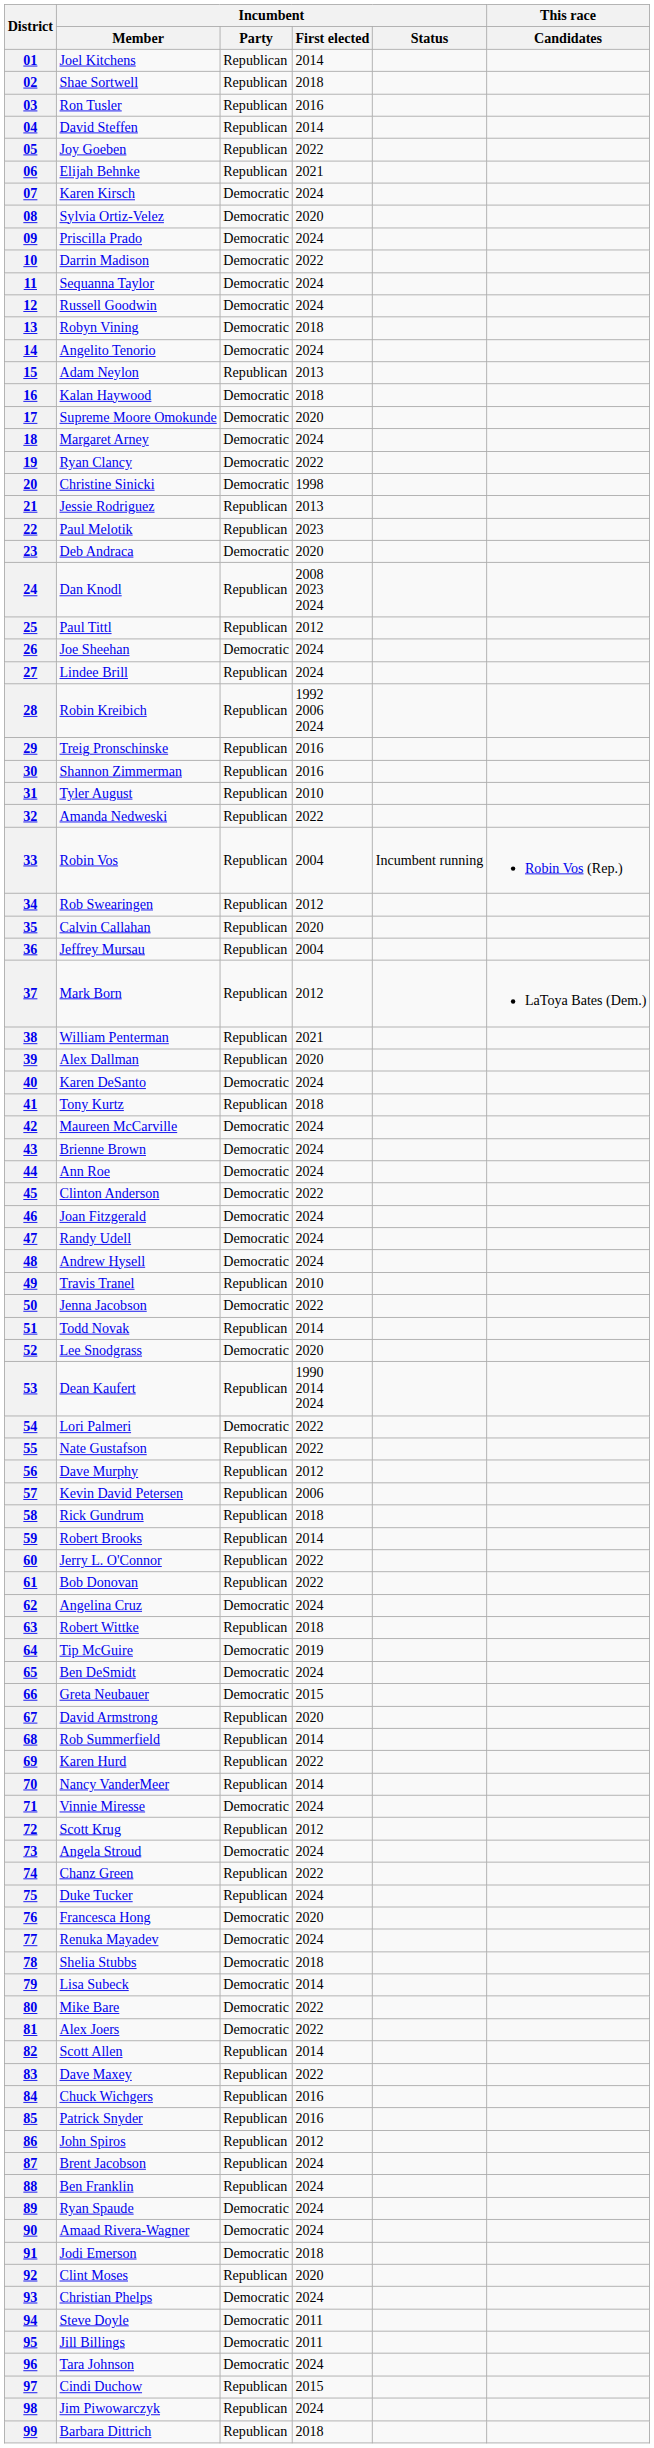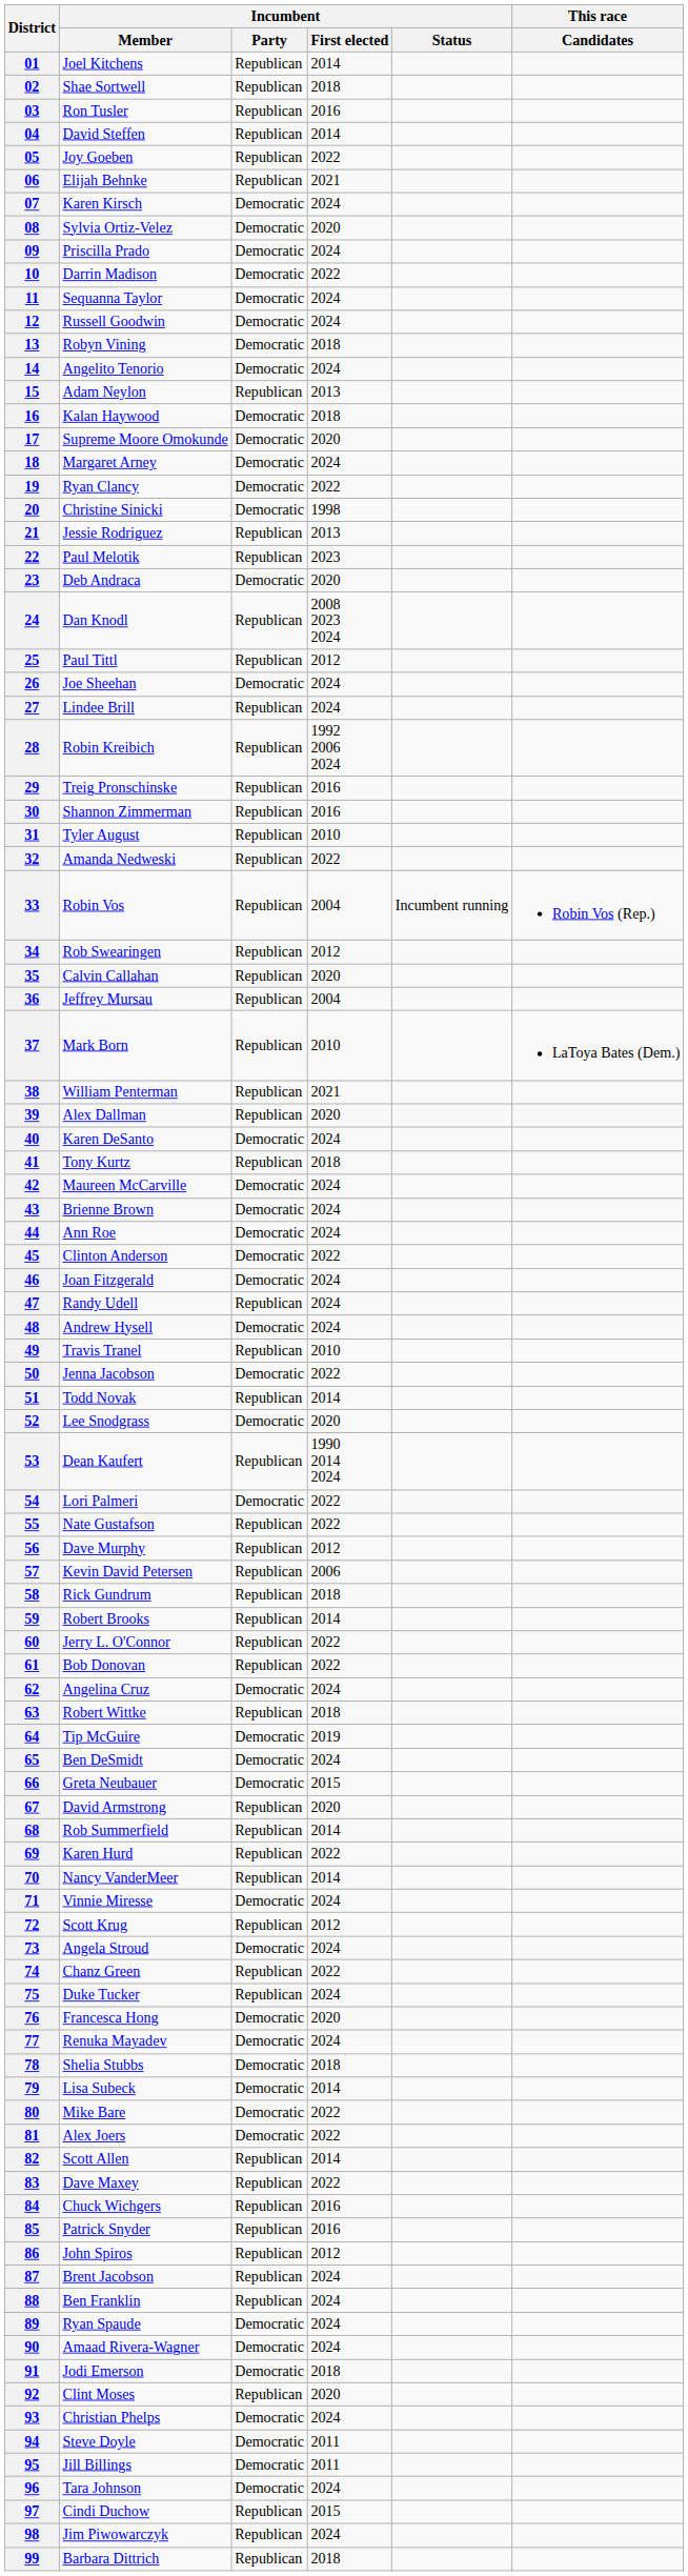37 | Incumbent / First elected: 2012 -> 2010
47 | Incumbent / Party: Democratic -> Republican
